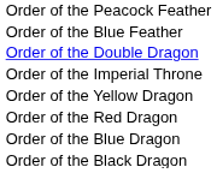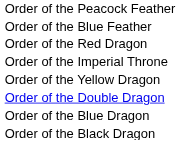rows swapped: Order of the Double Dragon <-> Order of the Red Dragon
